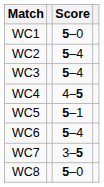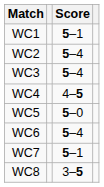WC1 | Score: 5–0 -> 5–1
WC5 | Score: 5–1 -> 5–0
WC7 | Score: 3–5 -> 5–1
WC8 | Score: 5–0 -> 3–5
